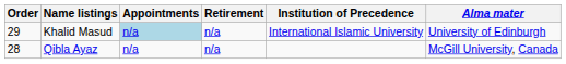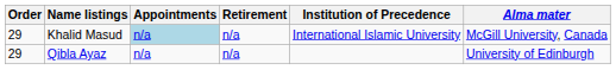Khalid Masud | Alma mater: University of Edinburgh -> McGill University, Canada
Qibla Ayaz | Order: 28 -> 29
Qibla Ayaz | Alma mater: McGill University, Canada -> University of Edinburgh
